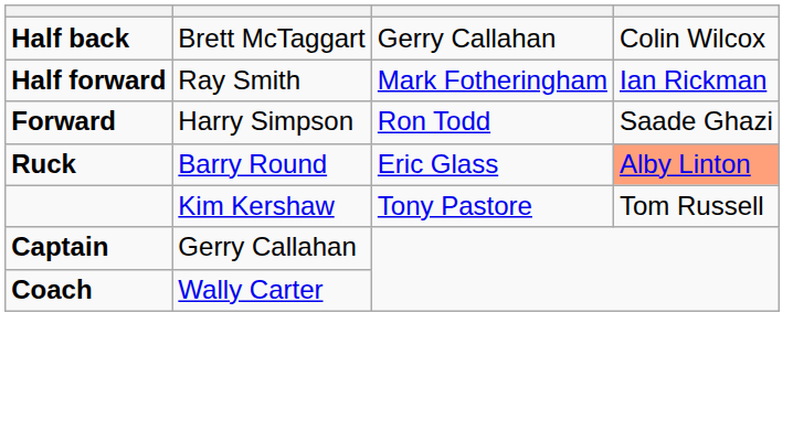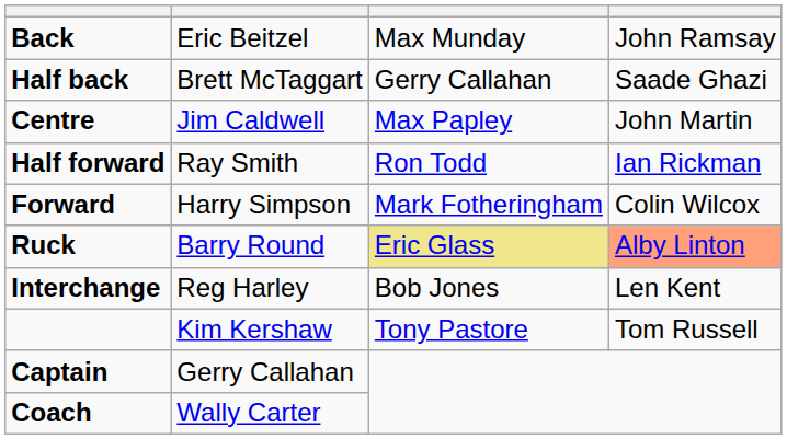+ row: Back | Eric Beitzel | Max Munday | John Ramsay
Half back | column 4: Colin Wilcox -> Saade Ghazi
+ row: Centre | Jim Caldwell | Max Papley | John Martin
Half forward | column 3: Mark Fotheringham -> Ron Todd
Forward | column 3: Ron Todd -> Mark Fotheringham
Forward | column 4: Saade Ghazi -> Colin Wilcox
Ruck | column 3: no background -> khaki background
+ row: Interchange | Reg Harley | Bob Jones | Len Kent
